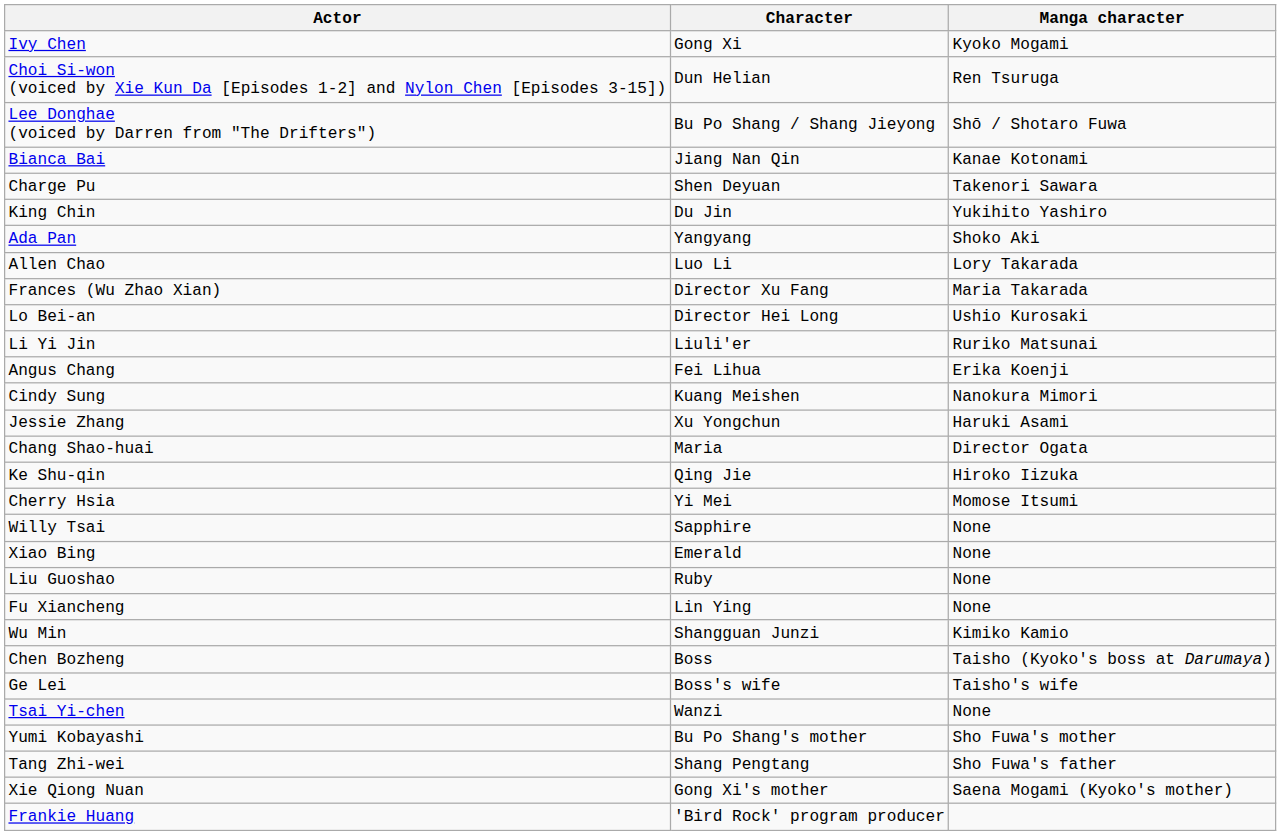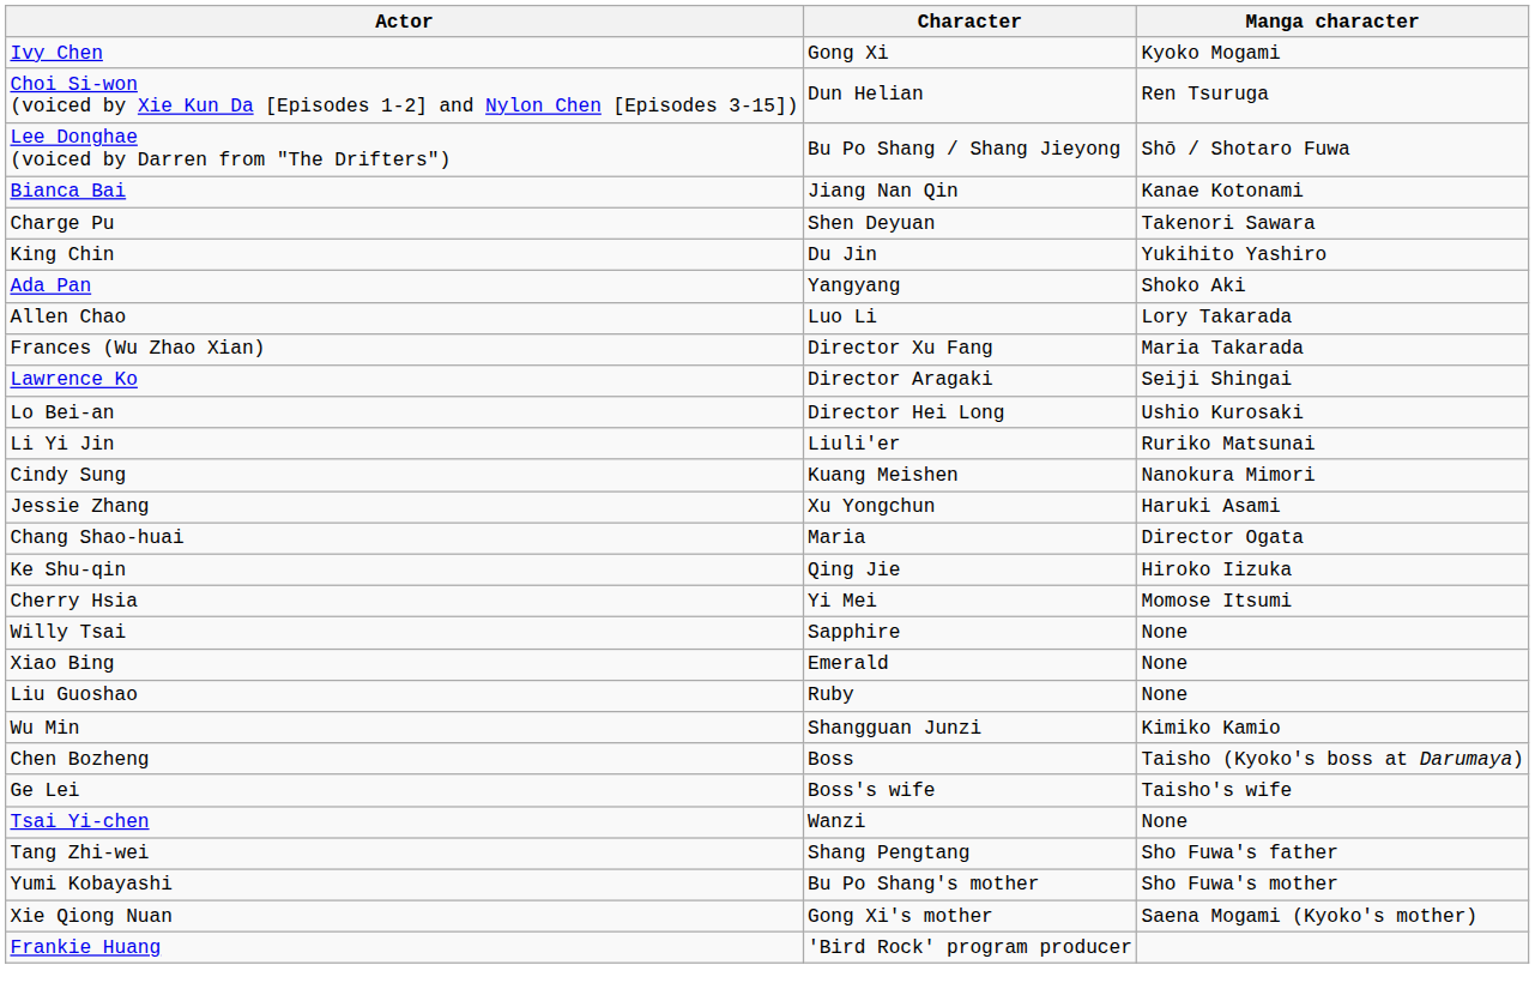+ row: Lawrence Ko | Director Aragaki | Seiji Shingai
- row: Angus Chang | Fei Lihua | Erika Koenji
- row: Fu Xiancheng | Lin Ying | None
rows swapped: Tang Zhi-wei <-> Yumi Kobayashi
